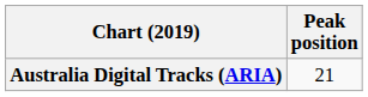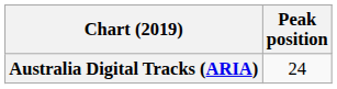Australia Digital Tracks (ARIA) | Peak position: 21 -> 24
